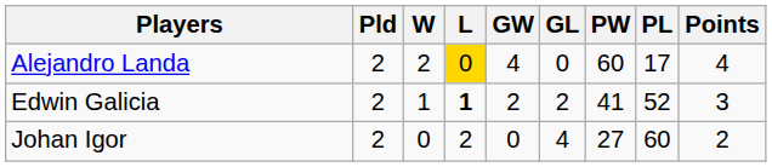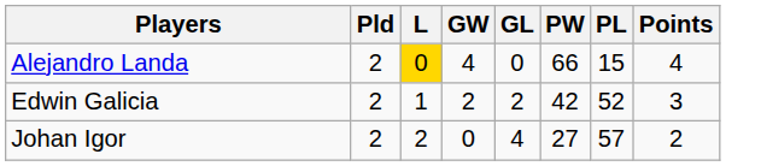- column: W | 2 | 1 | 0
Alejandro Landa | PW: 60 -> 66
Alejandro Landa | PL: 17 -> 15
Edwin Galicia | L: bold -> normal
Edwin Galicia | PW: 41 -> 42
Johan Igor | PL: 60 -> 57
